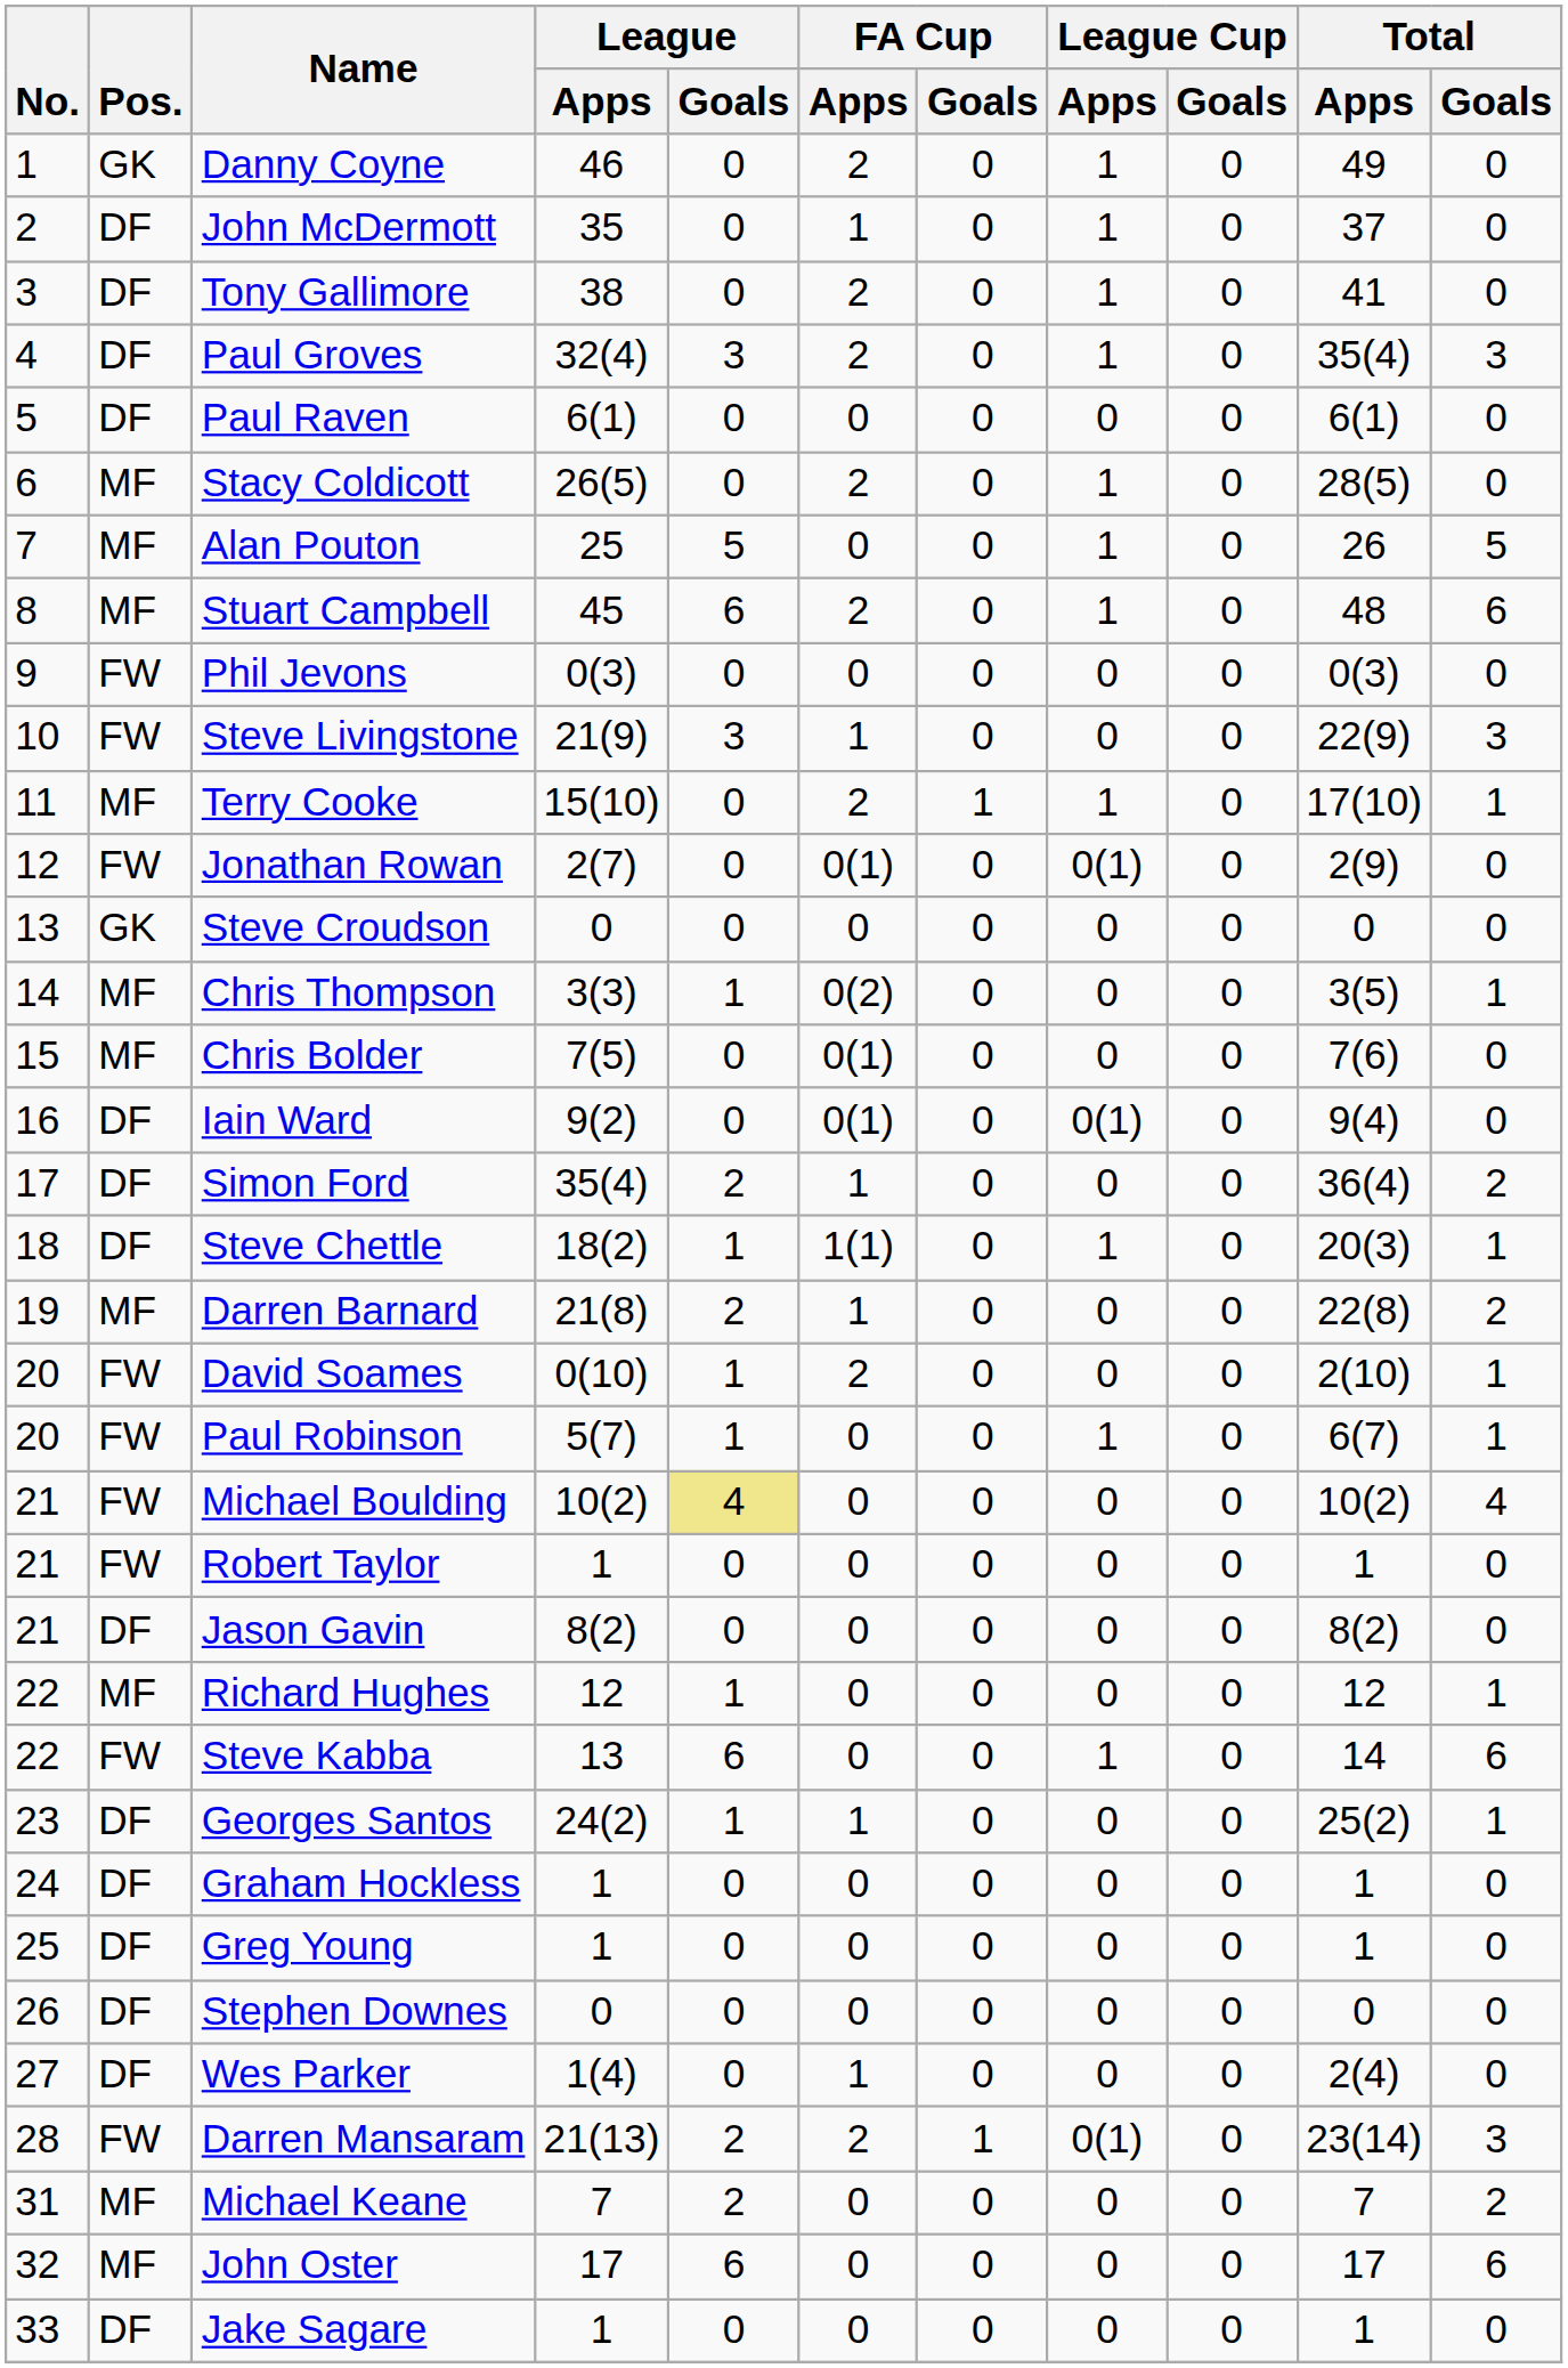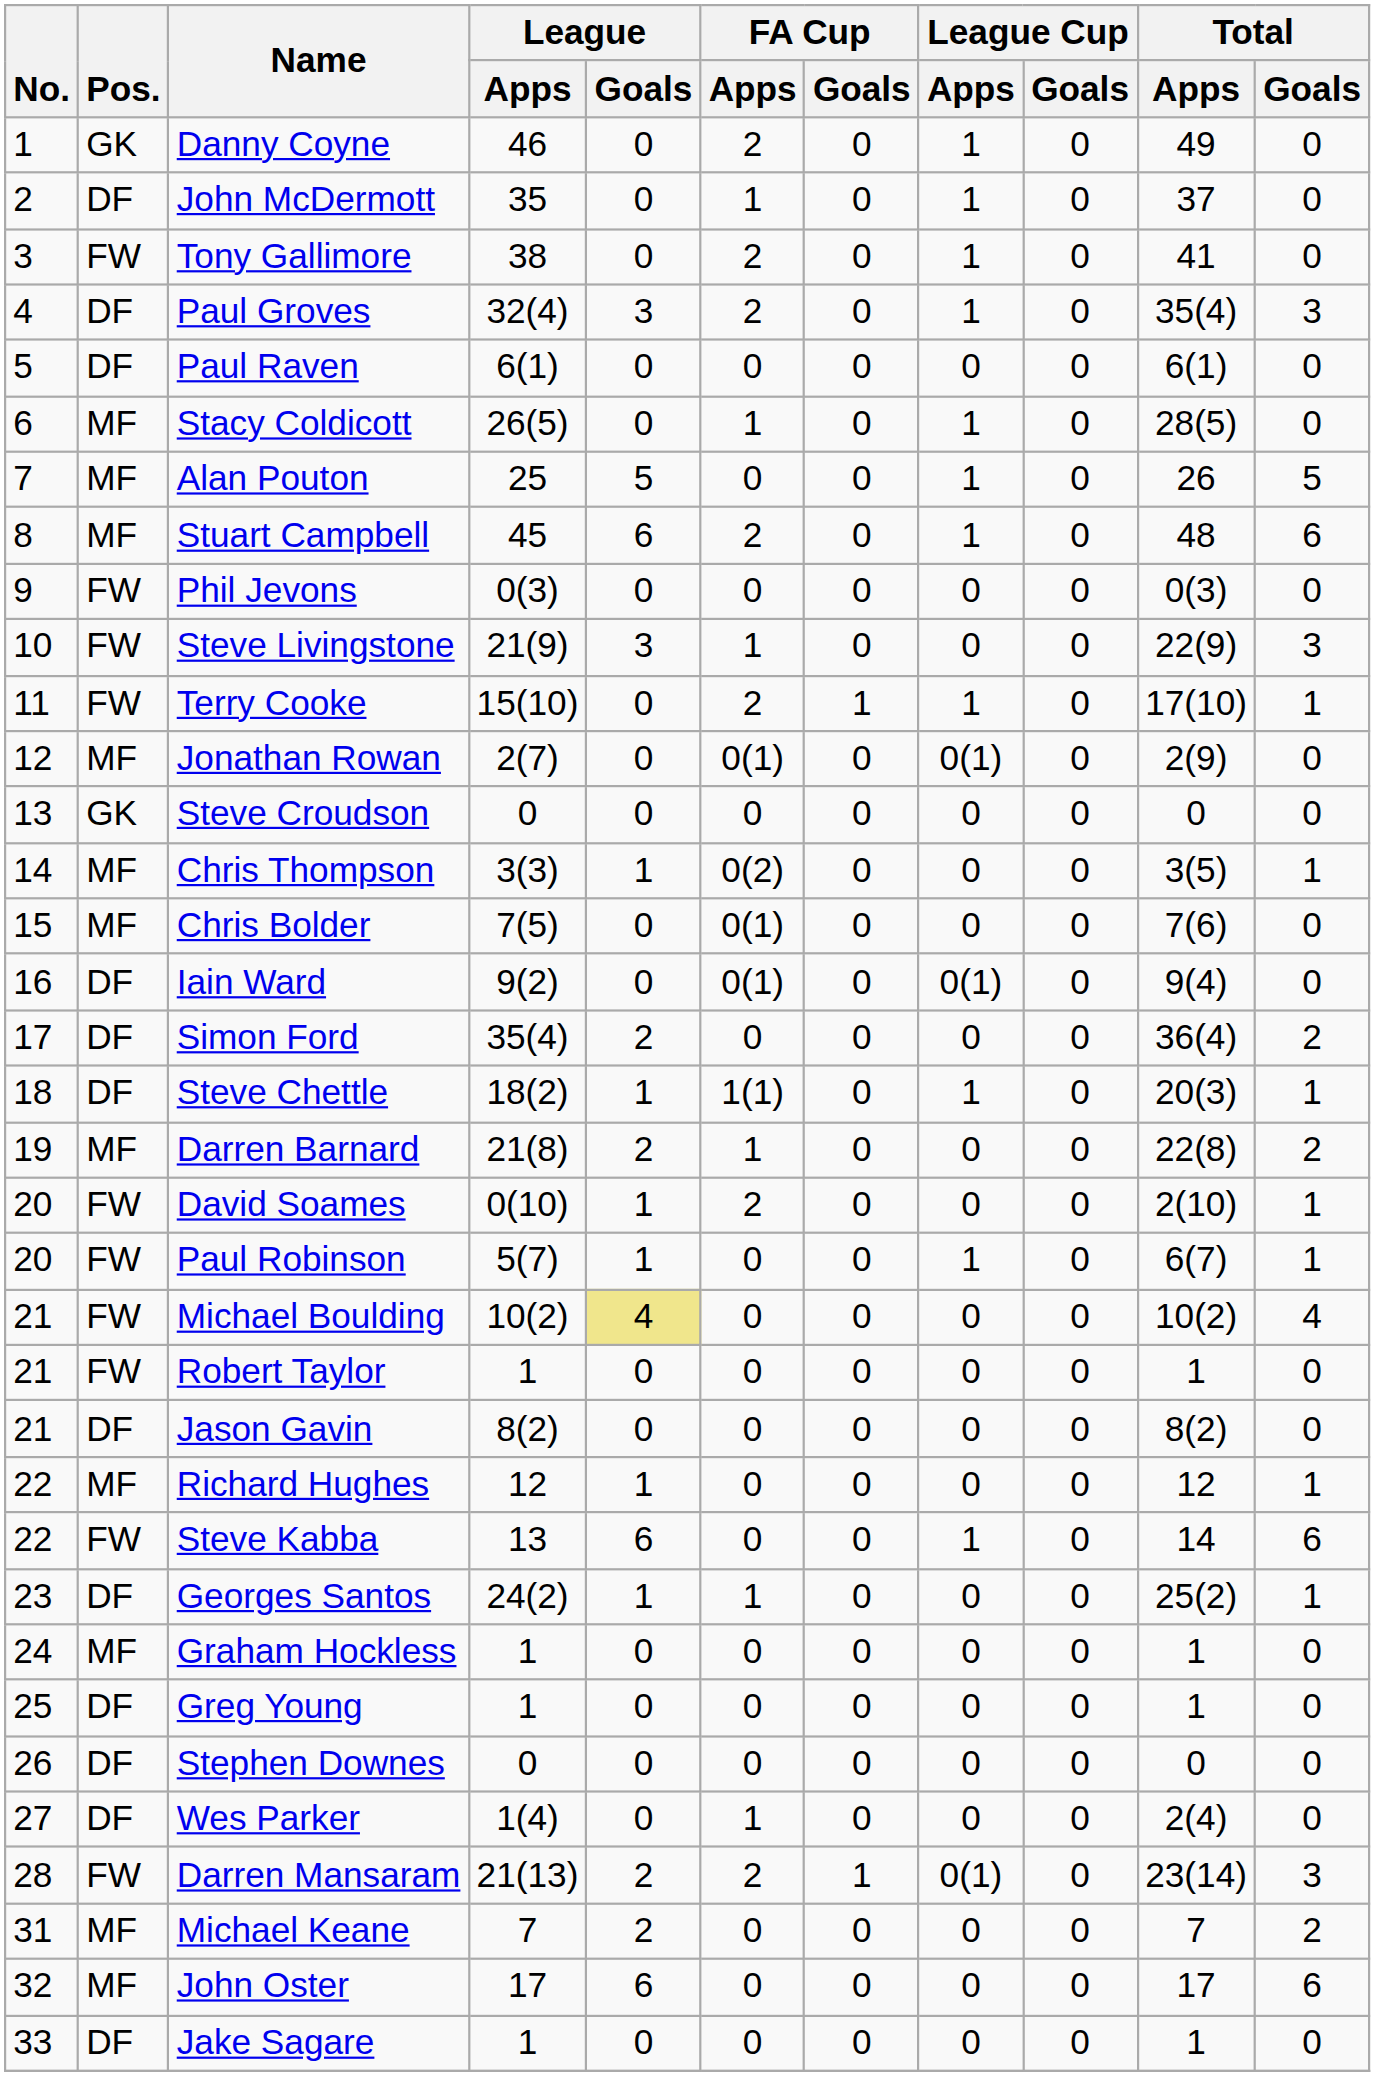Tony Gallimore | Pos.: DF -> FW
Stacy Coldicott | FA Cup / Apps: 2 -> 1
Terry Cooke | Pos.: MF -> FW
Jonathan Rowan | Pos.: FW -> MF
Simon Ford | FA Cup / Apps: 1 -> 0
Graham Hockless | Pos.: DF -> MF
